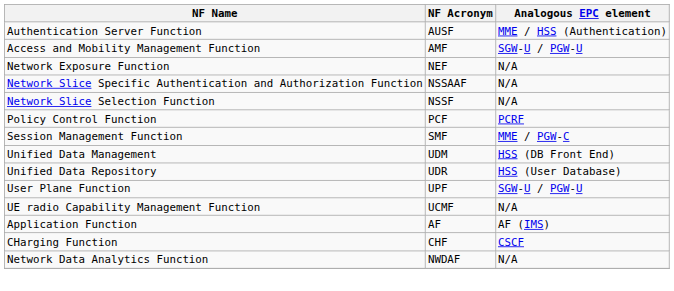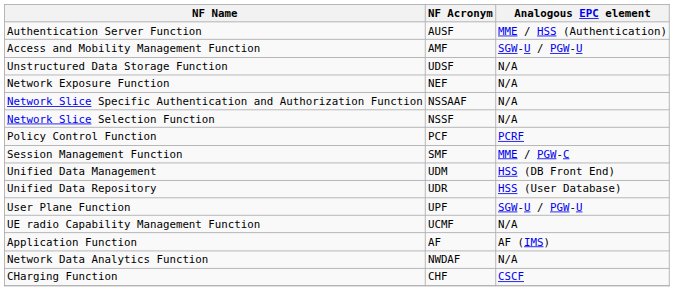+ row: Unstructured Data Storage Function | UDSF | N/A
rows swapped: Network Data Analytics Function <-> CHarging Function
